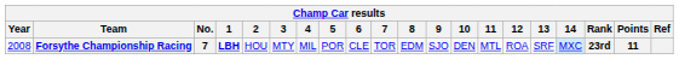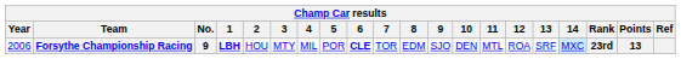Forsythe Championship Racing | Year: 2008 -> 2006
Forsythe Championship Racing | No.: 7 -> 9
Forsythe Championship Racing | 6: normal -> bold
Forsythe Championship Racing | Points: 11 -> 13
